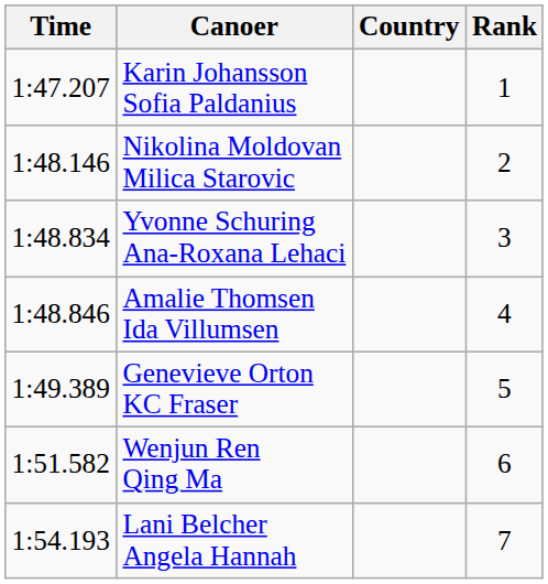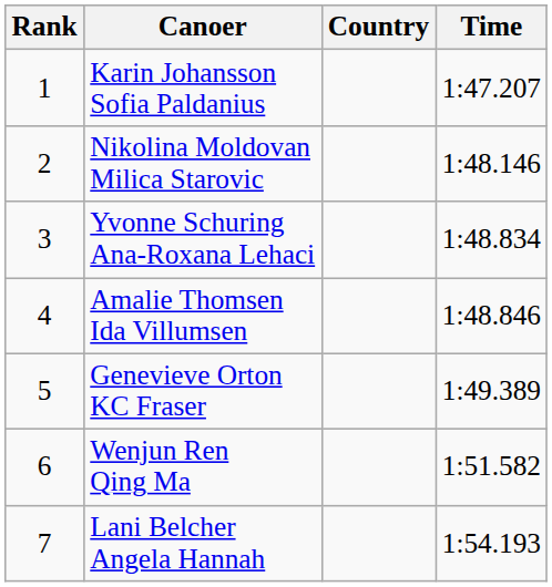columns swapped: Rank <-> Time
